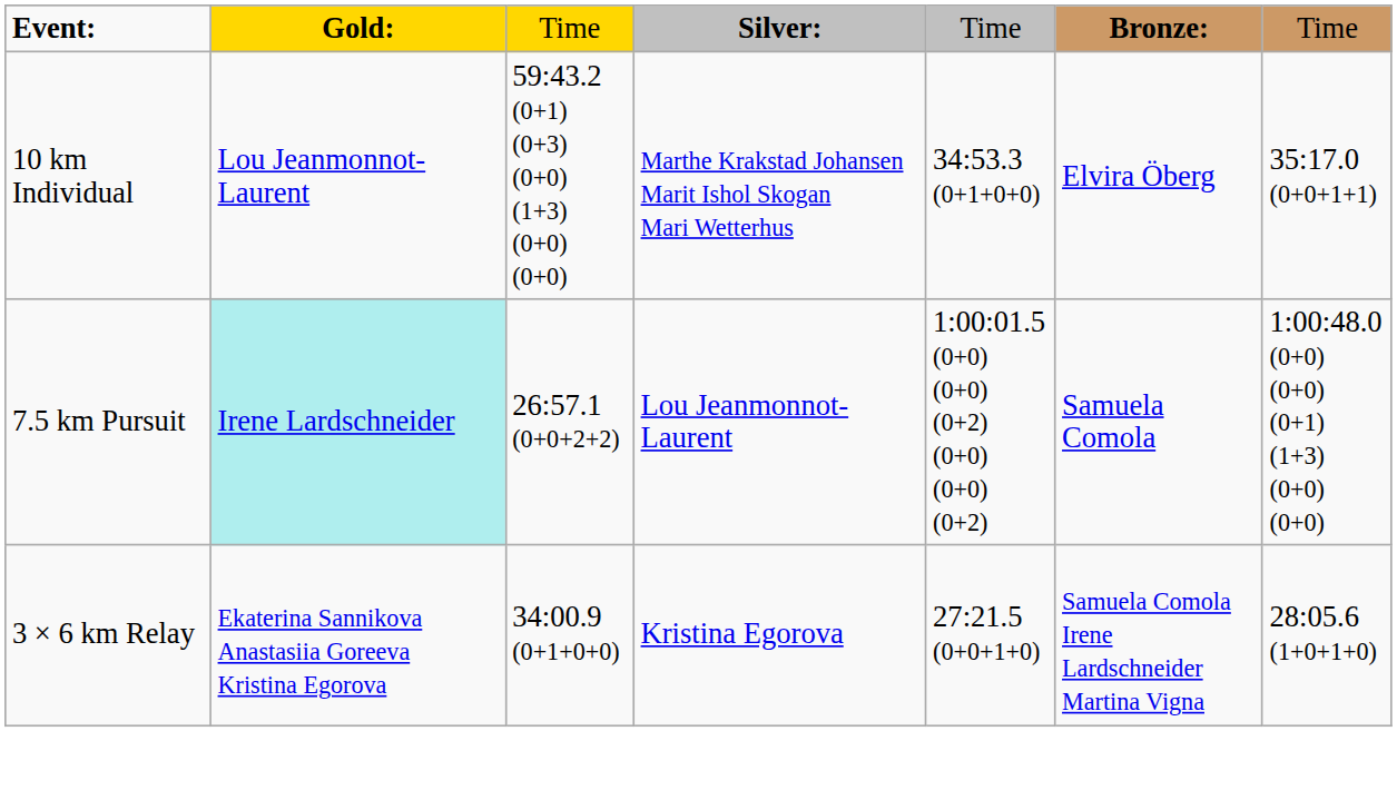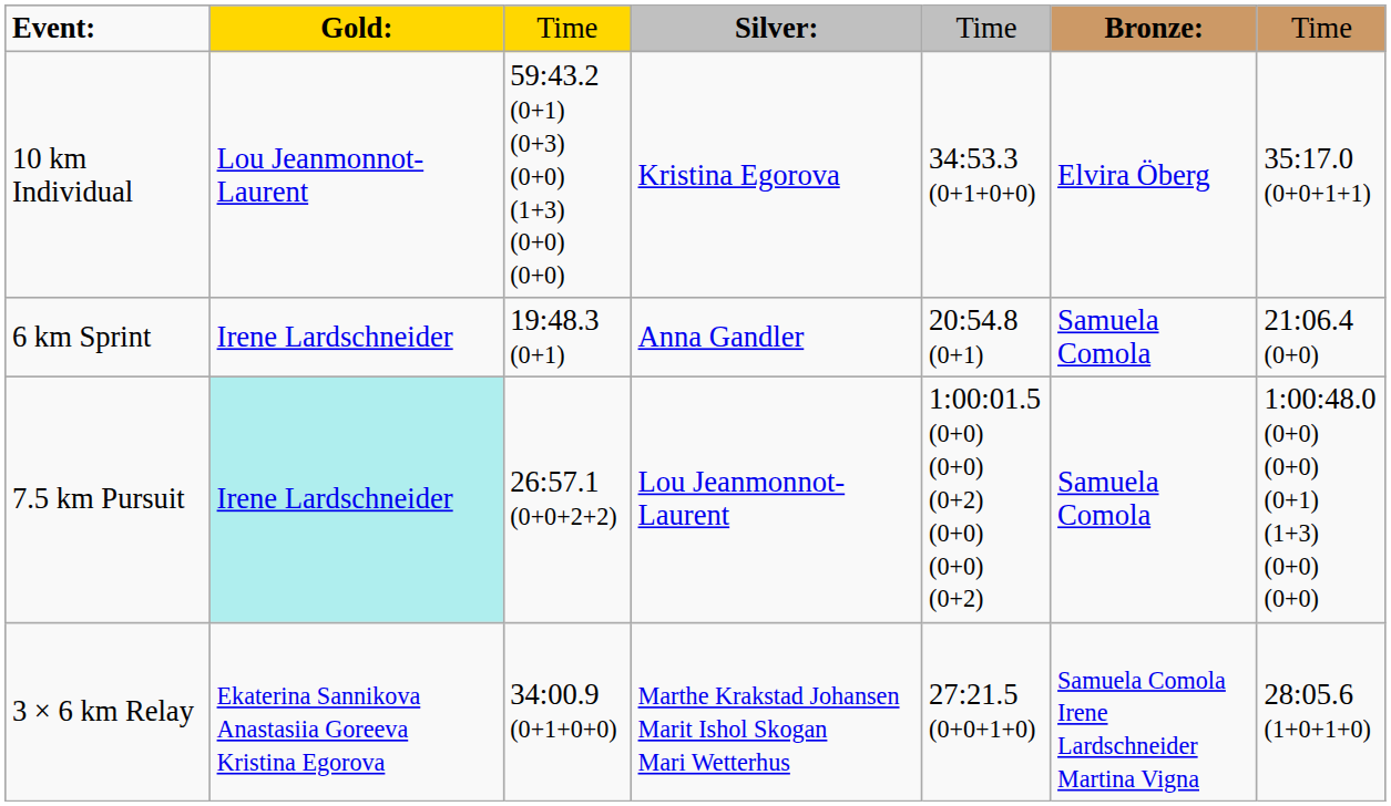10 km Individual | column 4: Marthe Krakstad Johansen Marit Ishol Skogan Mari Wetterhus -> Kristina Egorova
+ row: 6 km Sprint | Irene Lardschneider | 19:48.3 (0+1) | Anna Gandler | 20:54.8 (0+1) | Samuela Comola | 21:06.4 (0+0)
3 × 6 km Relay | column 4: Kristina Egorova -> Marthe Krakstad Johansen Marit Ishol Skogan Mari Wetterhus
